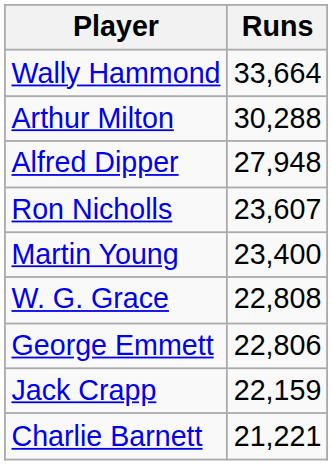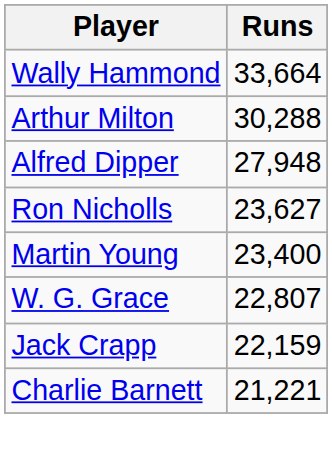Ron Nicholls | Runs: 23,607 -> 23,627
W. G. Grace | Runs: 22,808 -> 22,807
- row: George Emmett | 22,806
